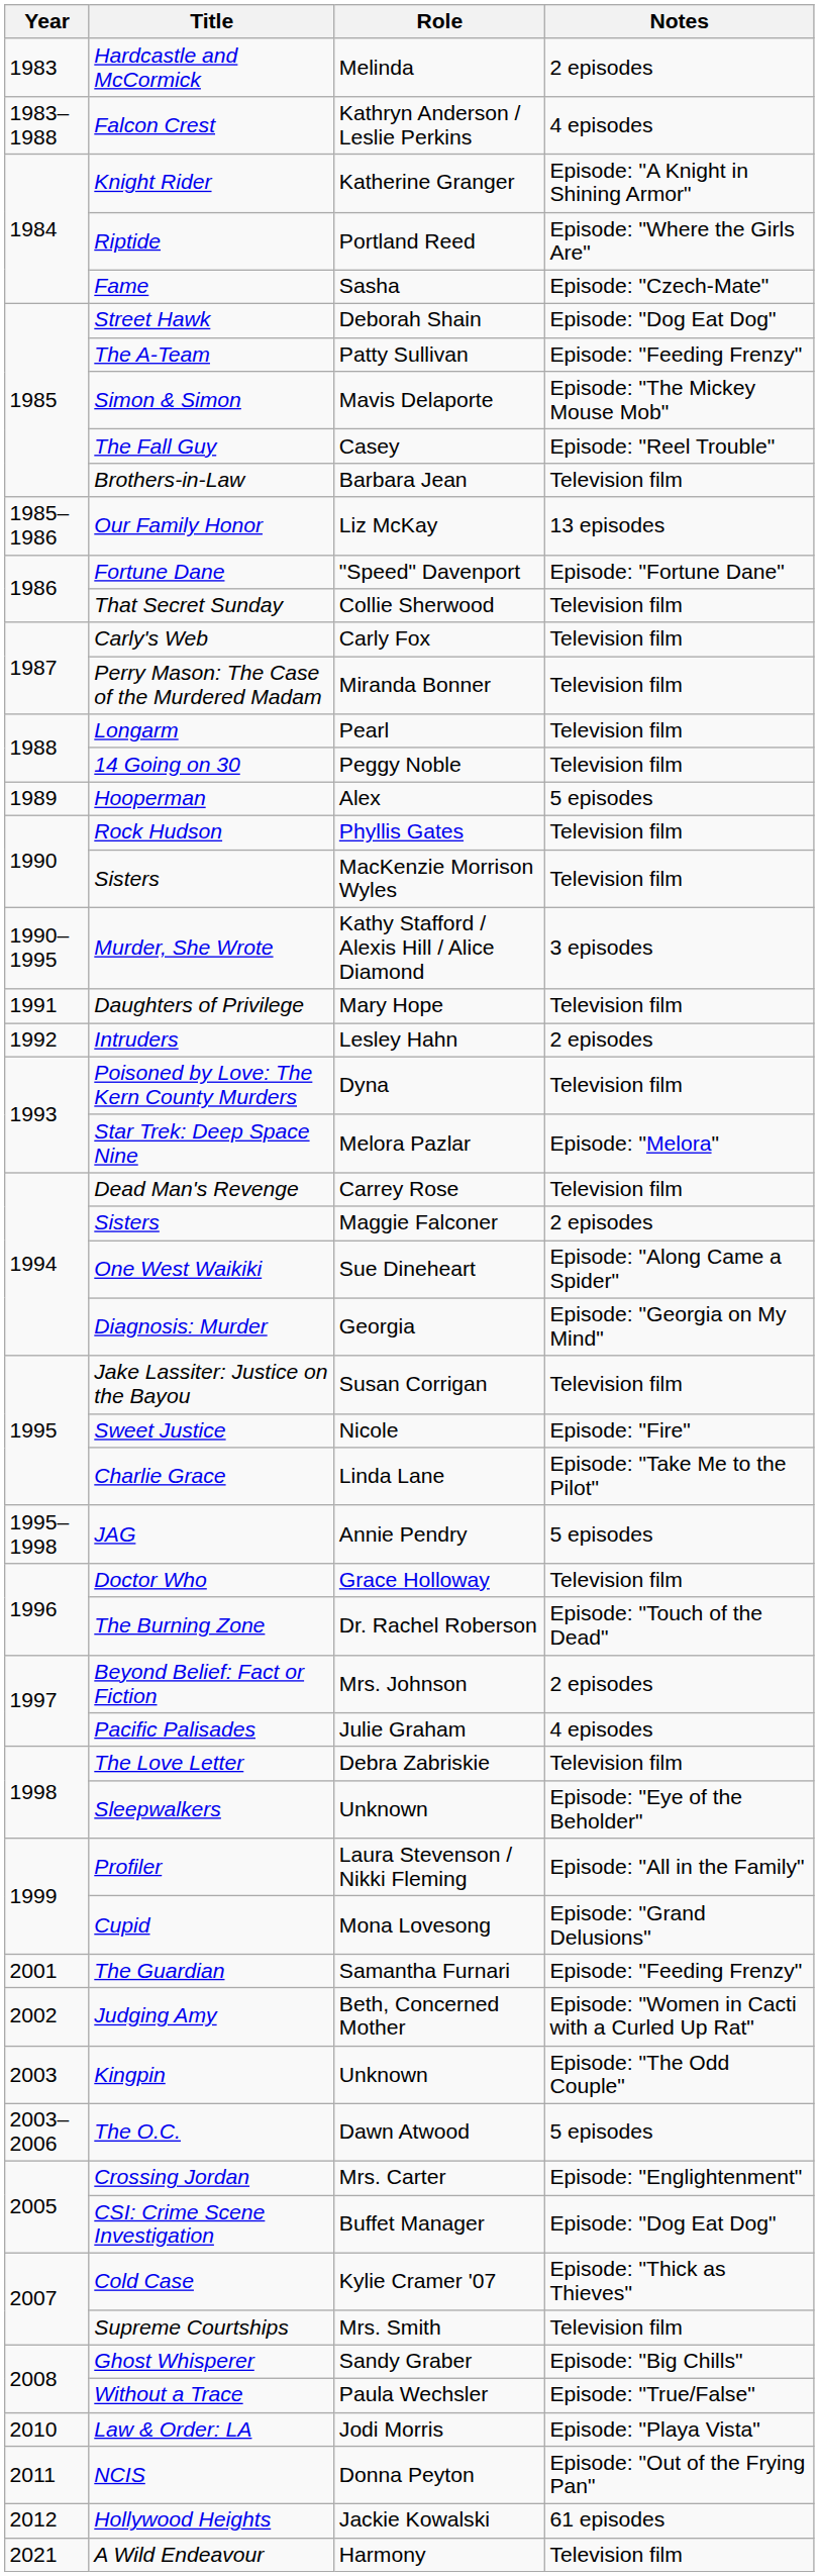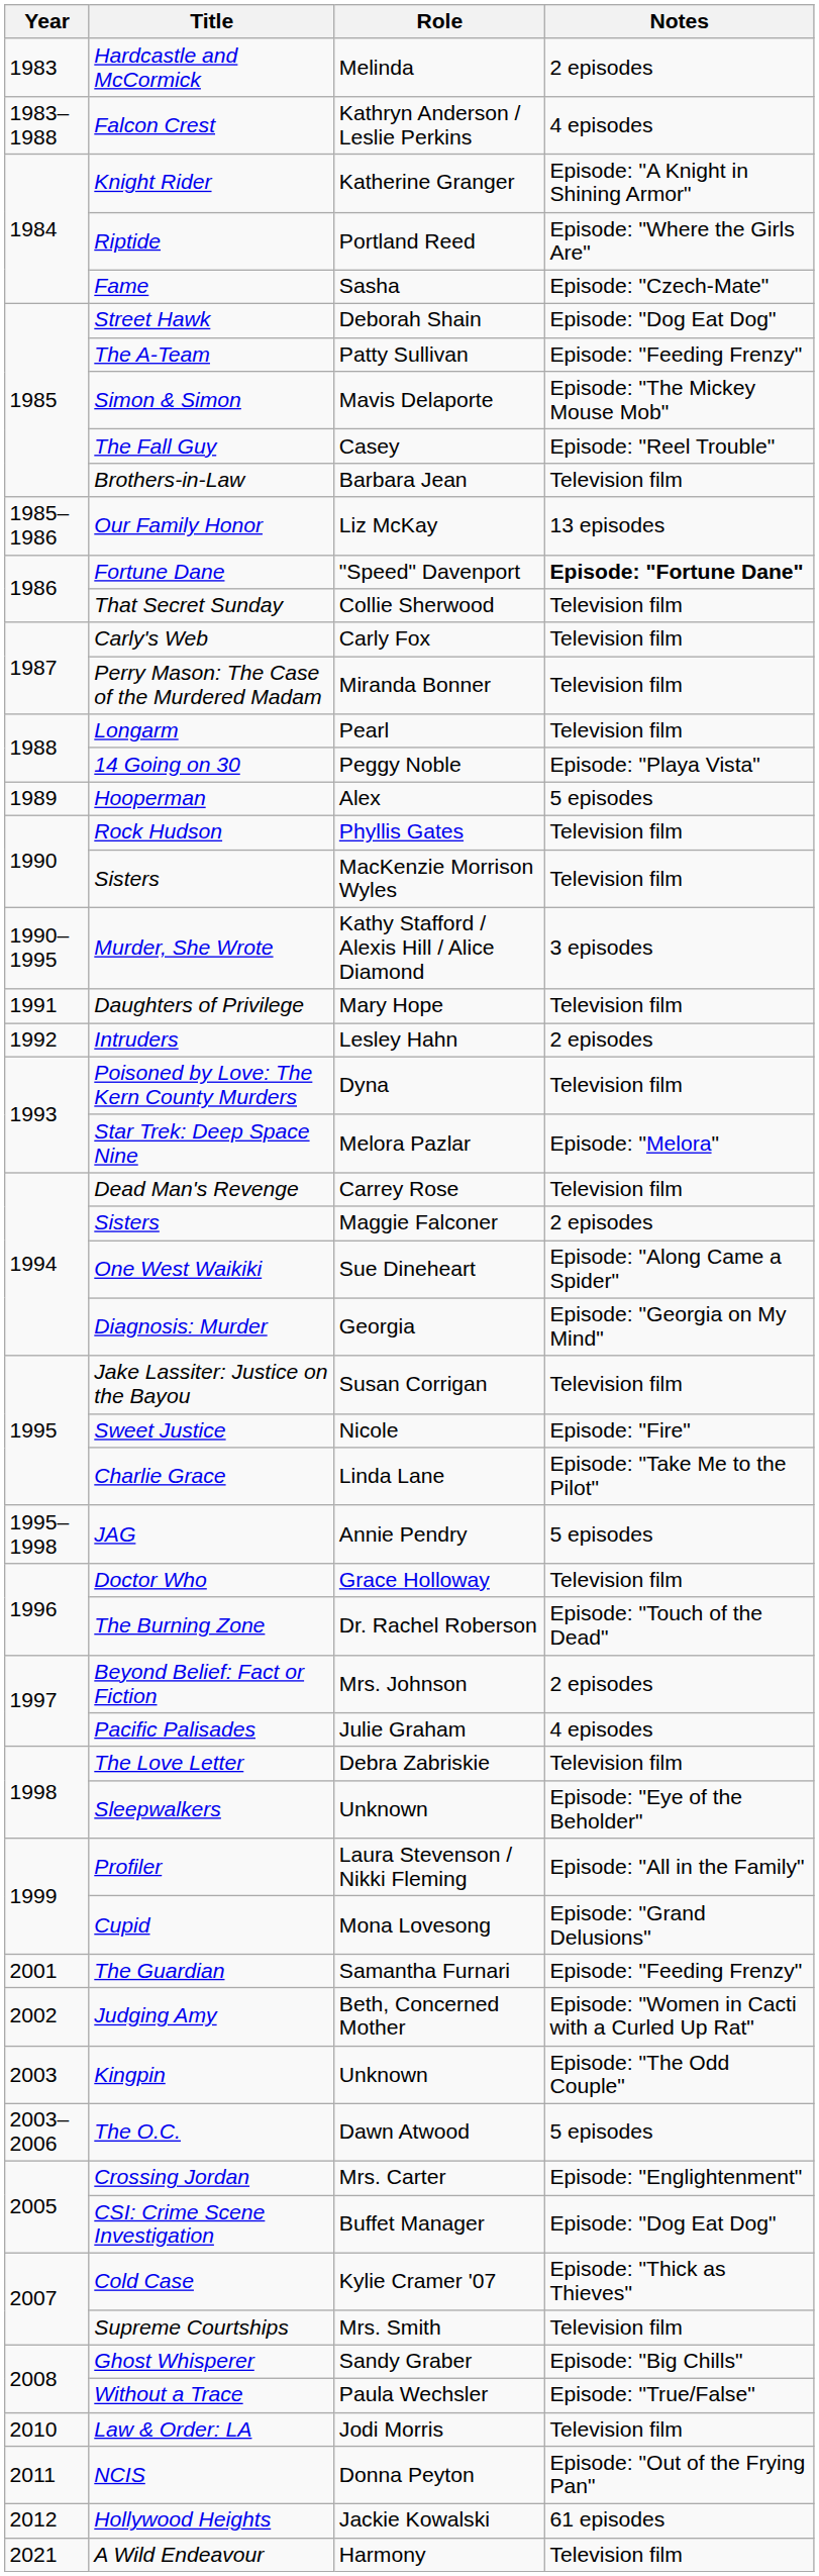Fortune Dane | Notes: normal -> bold
14 Going on 30 | Notes: Television film -> Episode: "Playa Vista"
Law & Order: LA | Notes: Episode: "Playa Vista" -> Television film
